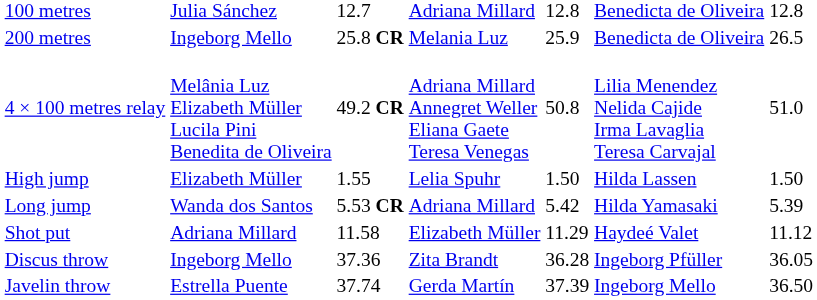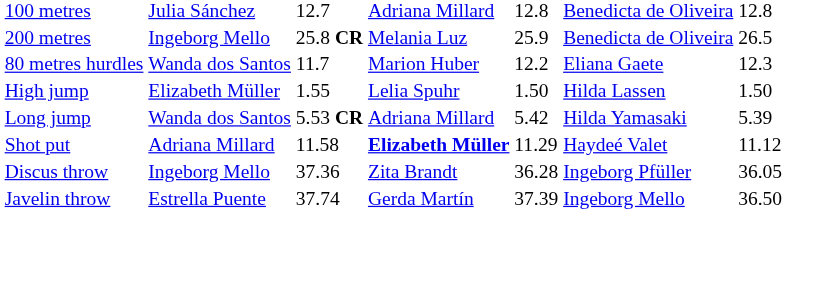+ row: 80 metres hurdles | Wanda dos Santos | 11.7 | Marion Huber | 12.2 | Eliana Gaete | 12.3
- row: 4 × 100 metres relay | Melânia Luz Elizabeth Müller Lucila Pini Benedita de Oliveira | 49.2 CR | Adriana Millard Annegret Weller Eliana Gaete Teresa Venegas | 50.8 | Lilia Menendez Nelida Cajide Irma Lavaglia Teresa Carvajal | 51.0
Shot put | column 4: normal -> bold
